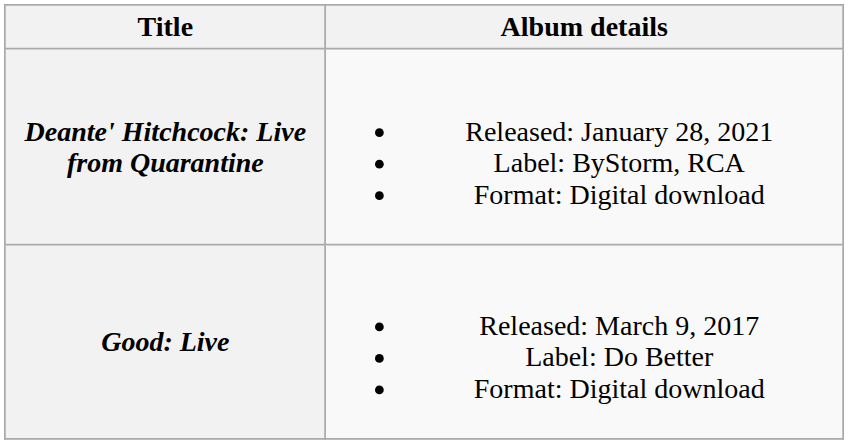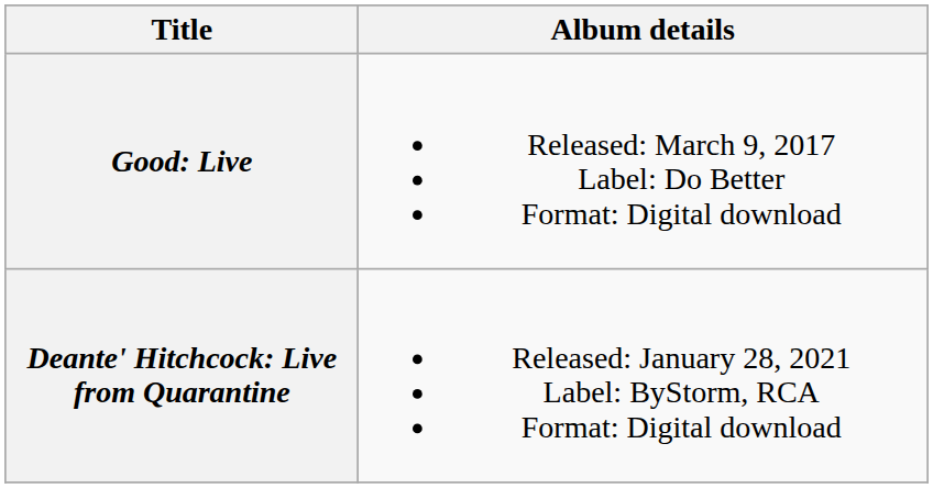rows swapped: Good: Live <-> Deante' Hitchcock: Live from Quarantine
